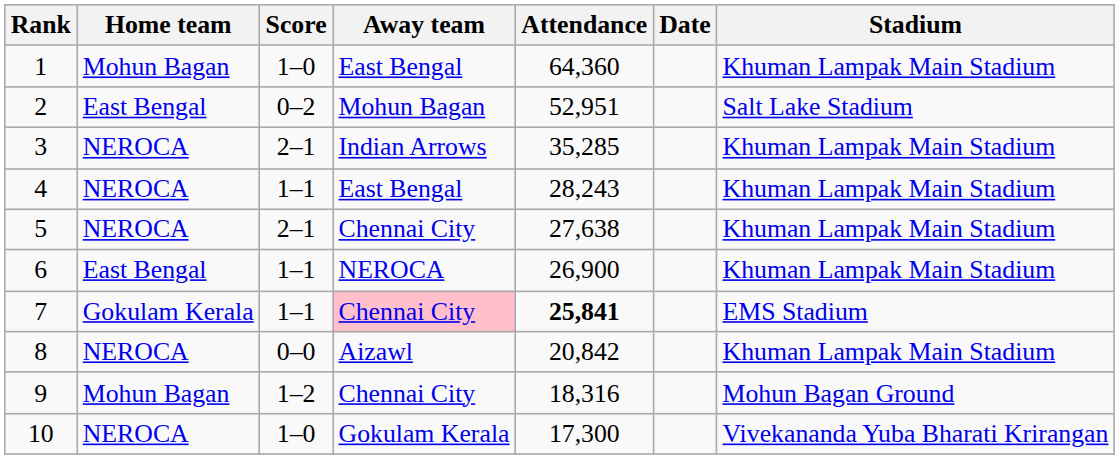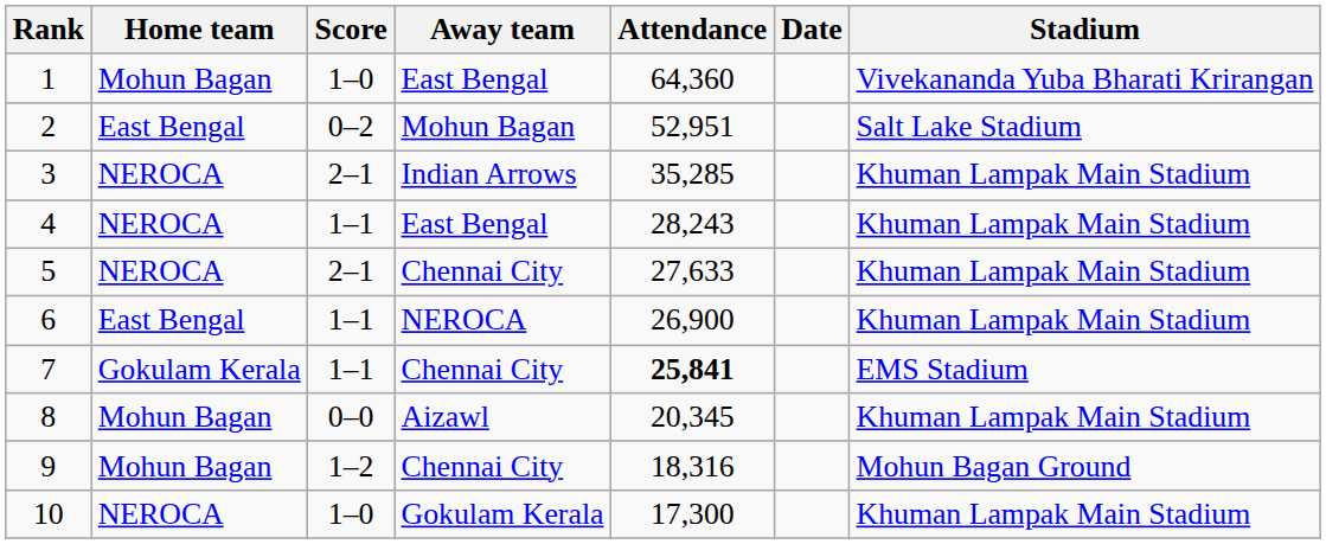1 | Stadium: Khuman Lampak Main Stadium -> Vivekananda Yuba Bharati Krirangan
5 | Attendance: 27,638 -> 27,633
7 | Away team: pink background -> no background
8 | Home team: NEROCA -> Mohun Bagan
8 | Attendance: 20,842 -> 20,345
10 | Stadium: Vivekananda Yuba Bharati Krirangan -> Khuman Lampak Main Stadium
